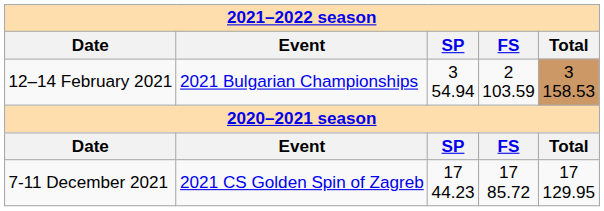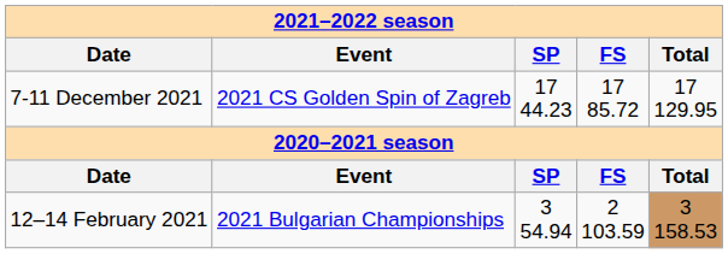rows swapped: 7-11 December 2021 <-> 12–14 February 2021
